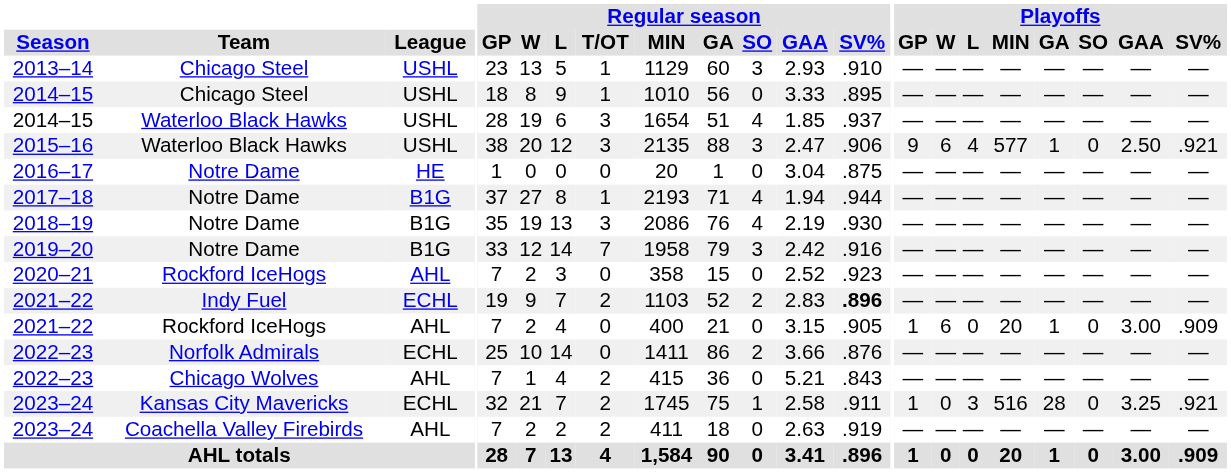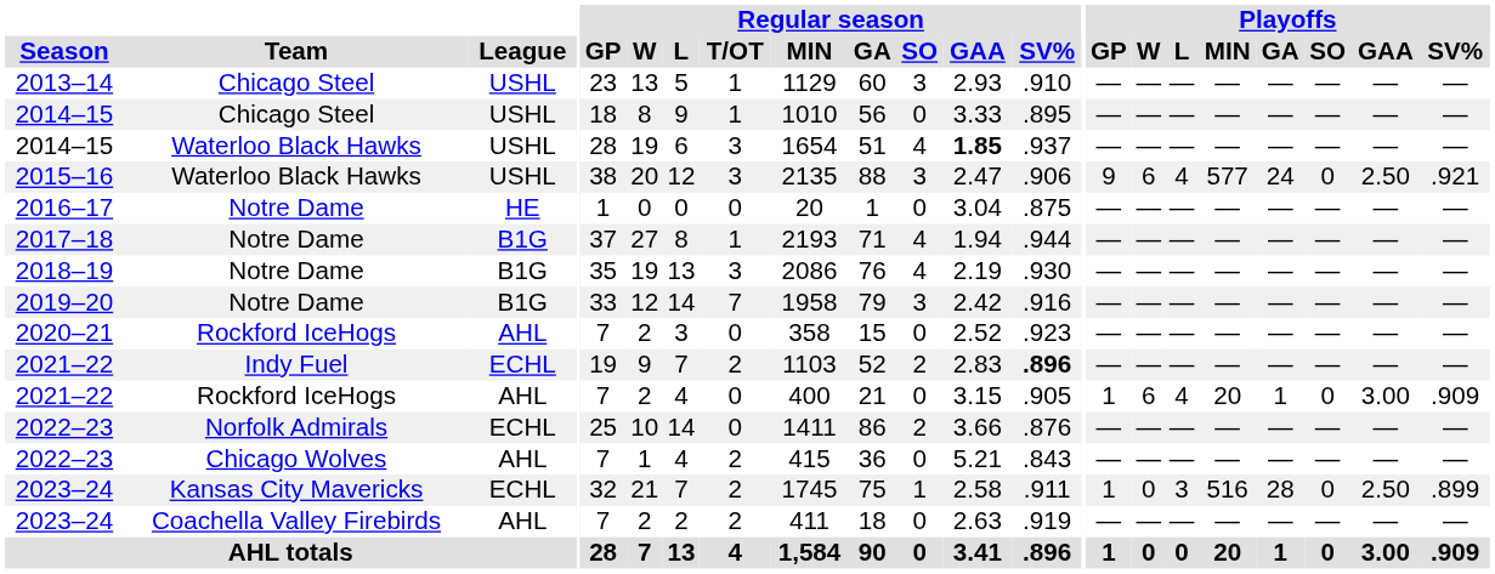2014–15 / Waterloo Black Hawks | Regular season / GAA: normal -> bold
2015–16 | Playoffs / GA: 1 -> 24
2021–22 / Rockford IceHogs | Playoffs / L: 0 -> 4
2023–24 / Kansas City Mavericks | Playoffs / GAA: 3.25 -> 2.50
2023–24 / Kansas City Mavericks | Playoffs / SV%: .921 -> .899
